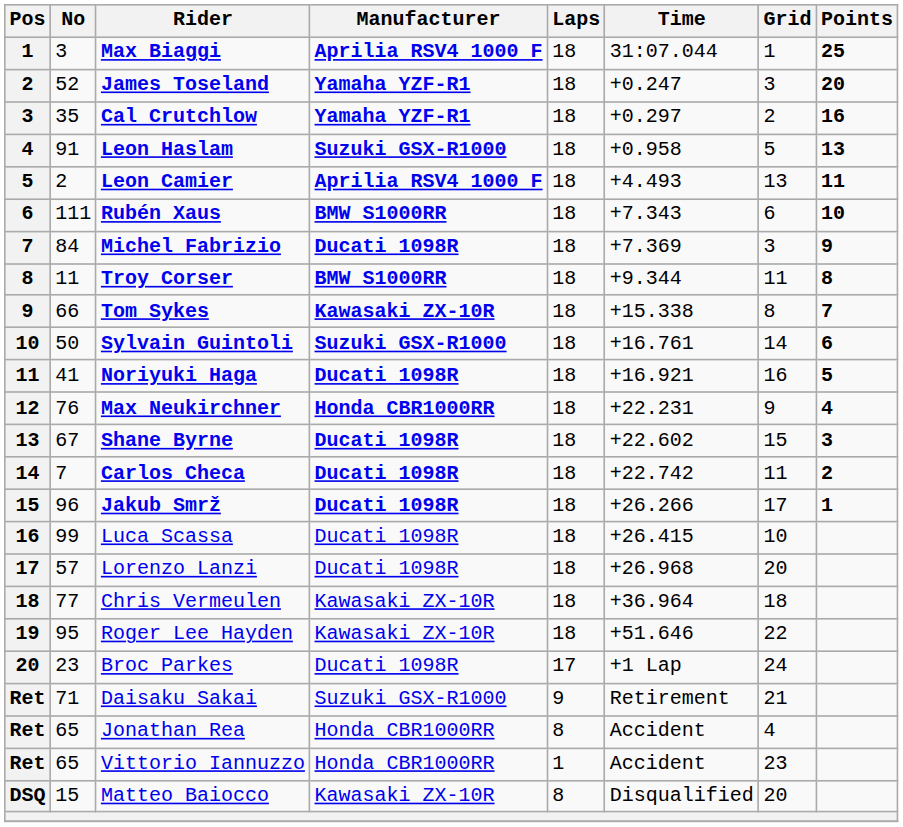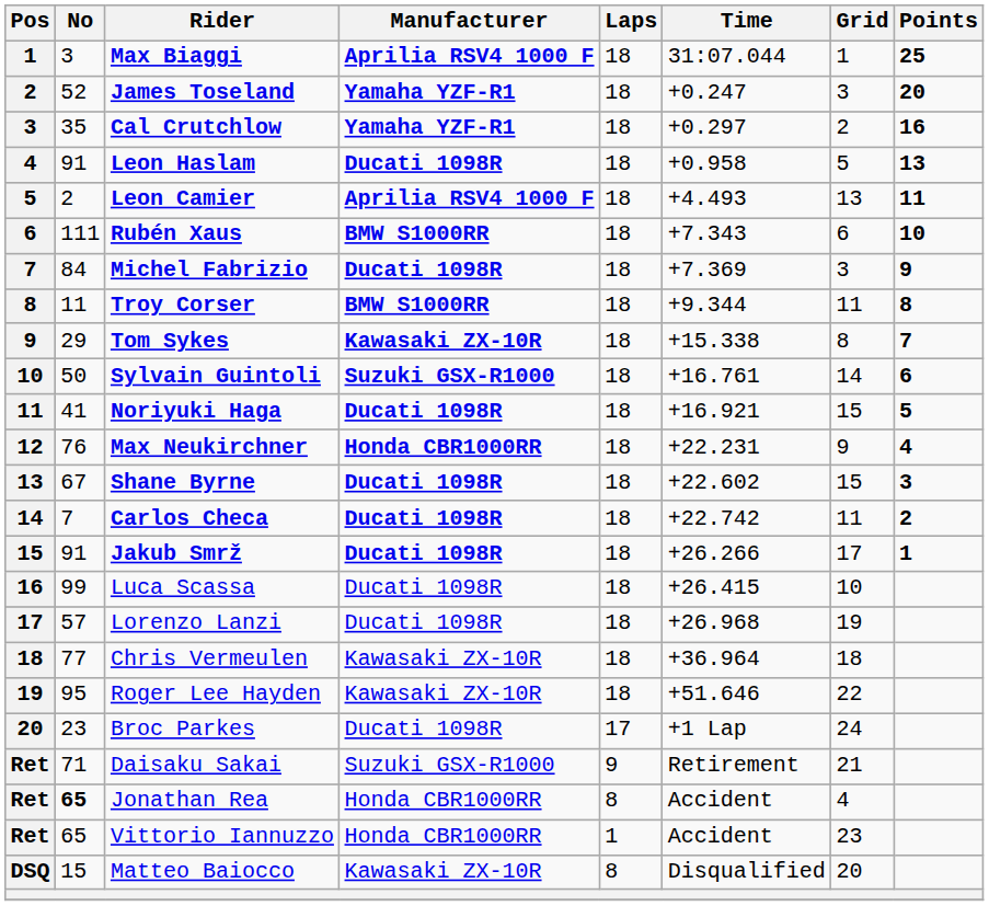Leon Haslam | Manufacturer: Suzuki GSX-R1000 -> Ducati 1098R
Tom Sykes | No: 66 -> 29
Noriyuki Haga | Grid: 16 -> 15
Jakub Smrž | No: 96 -> 91
Lorenzo Lanzi | Grid: 20 -> 19
Jonathan Rea | No: normal -> bold
